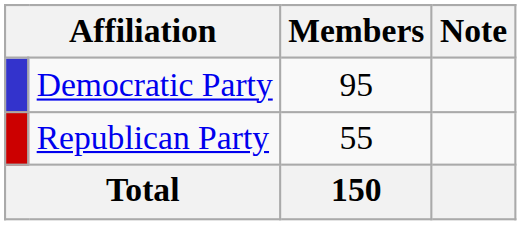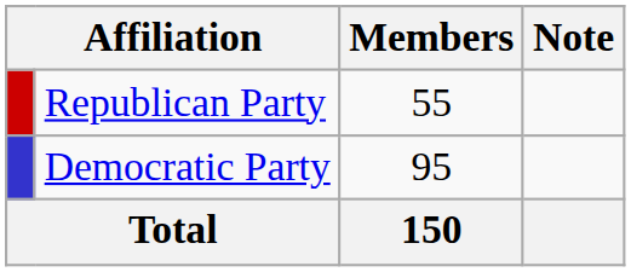rows swapped: Democratic Party <-> Republican Party
